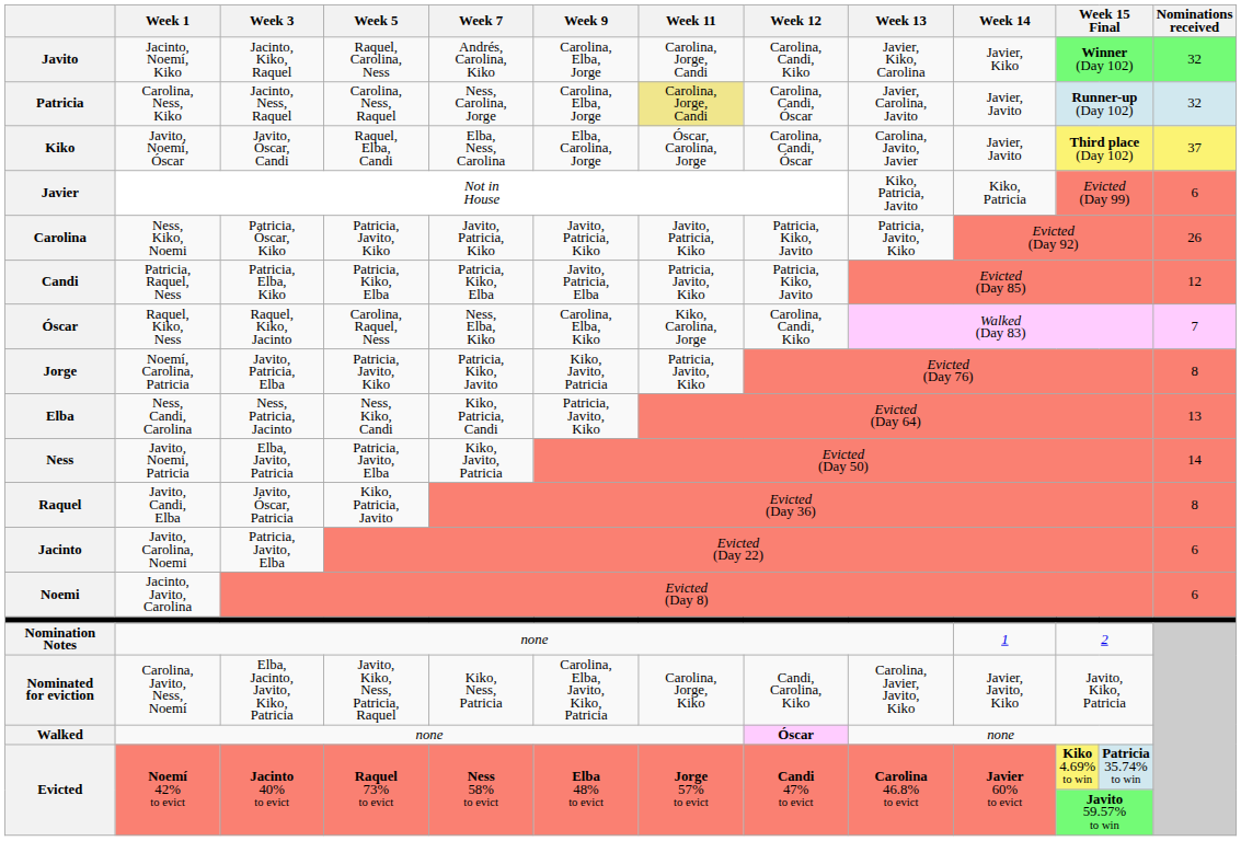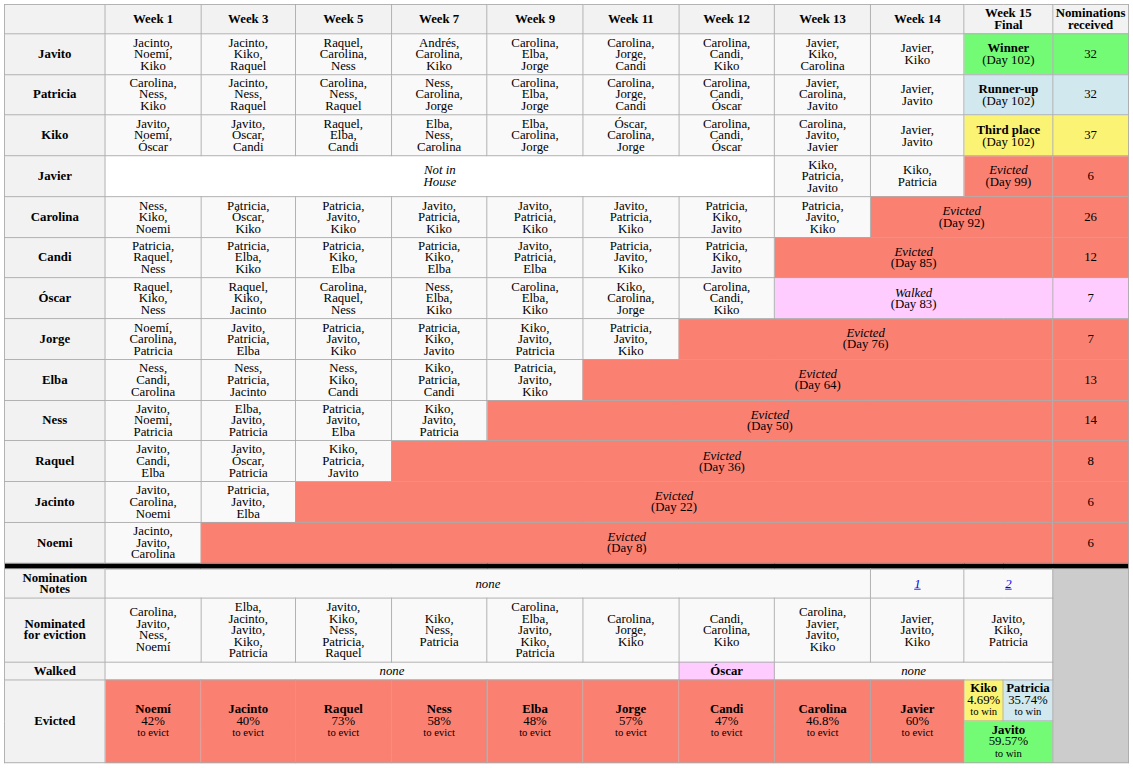Patricia | Week 11: khaki background -> no background
Jorge | Nominations received: 8 -> 7
